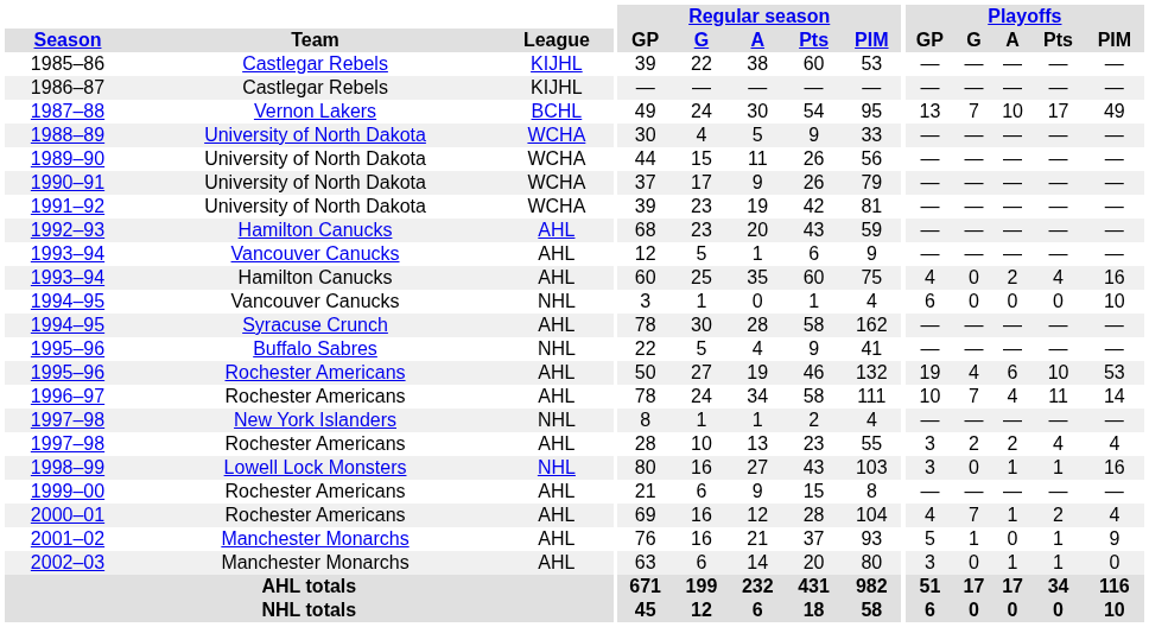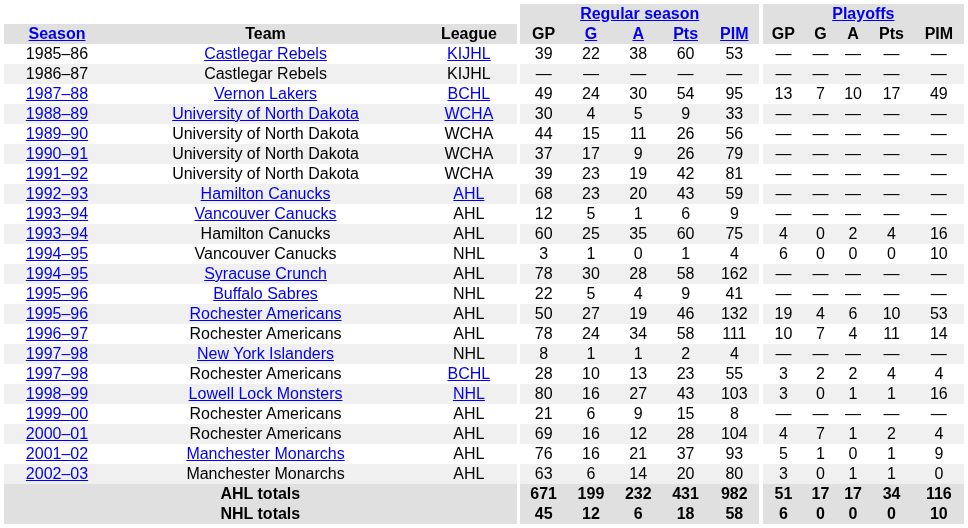1997–98 / Rochester Americans | League: AHL -> BCHL
